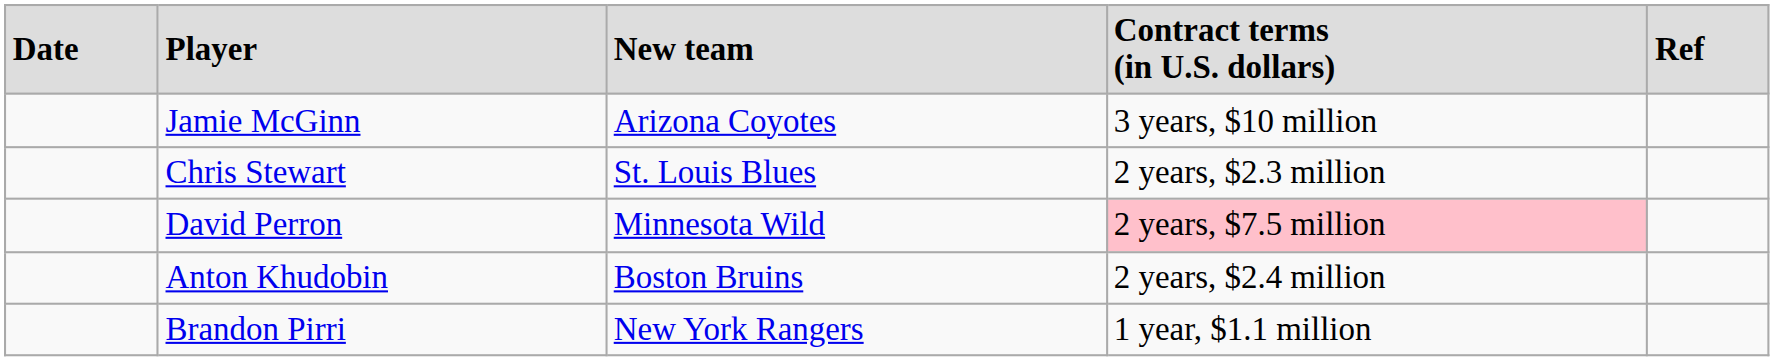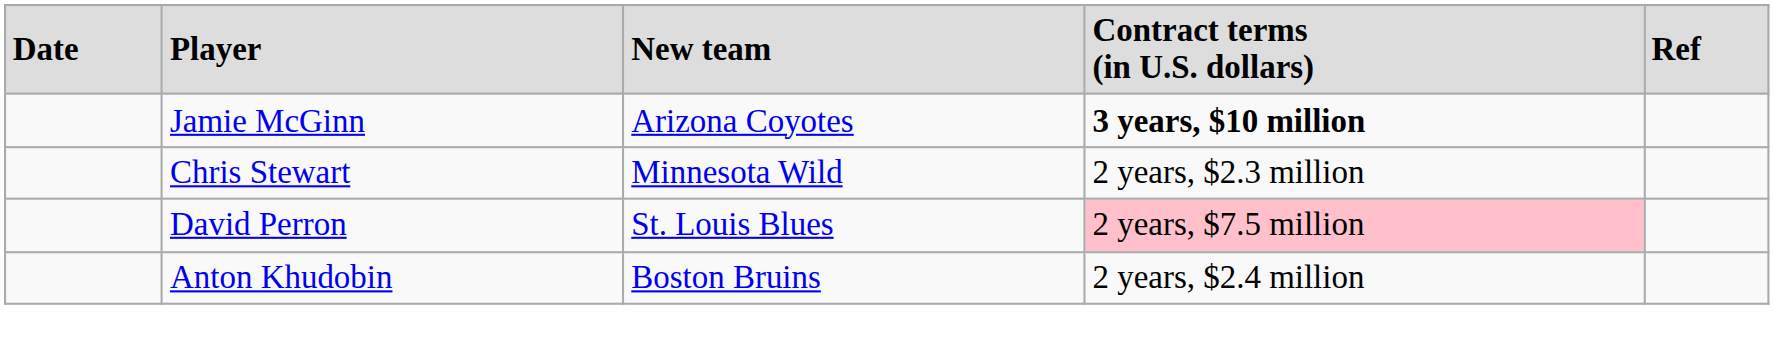Jamie McGinn | column 4: normal -> bold
Chris Stewart | column 3: St. Louis Blues -> Minnesota Wild
David Perron | column 3: Minnesota Wild -> St. Louis Blues
- row: Brandon Pirri | New York Rangers | 1 year, $1.1 million
